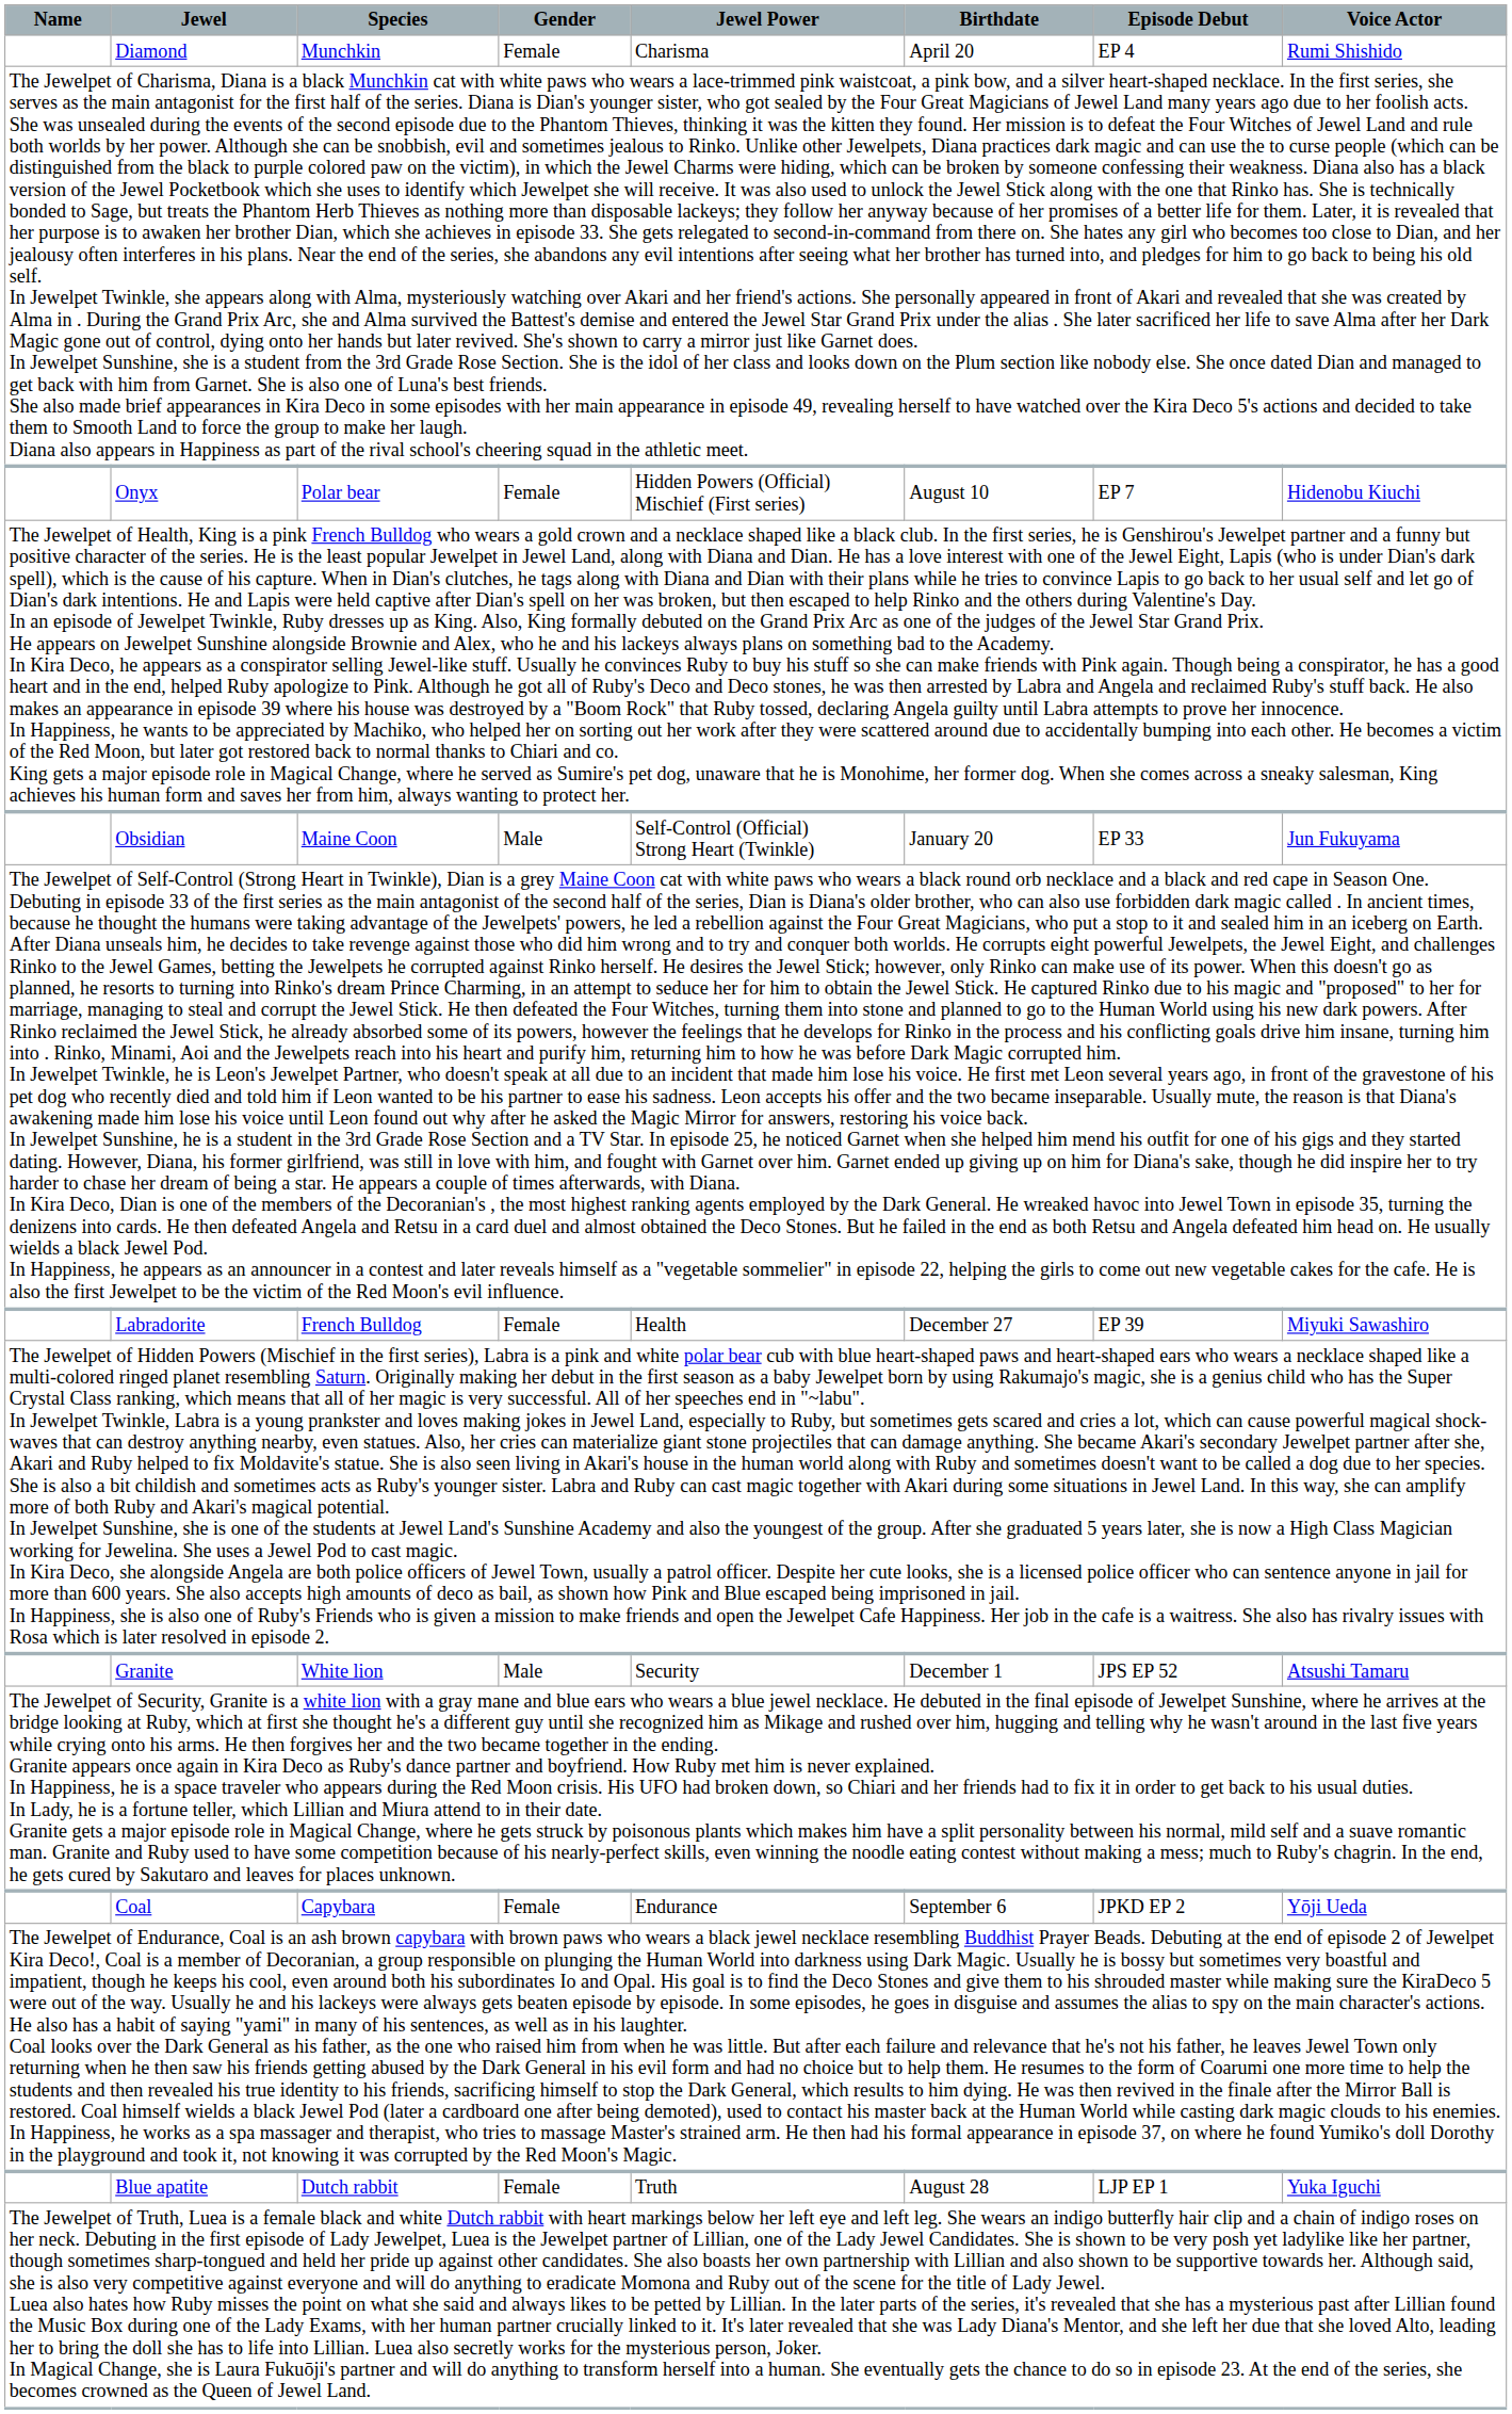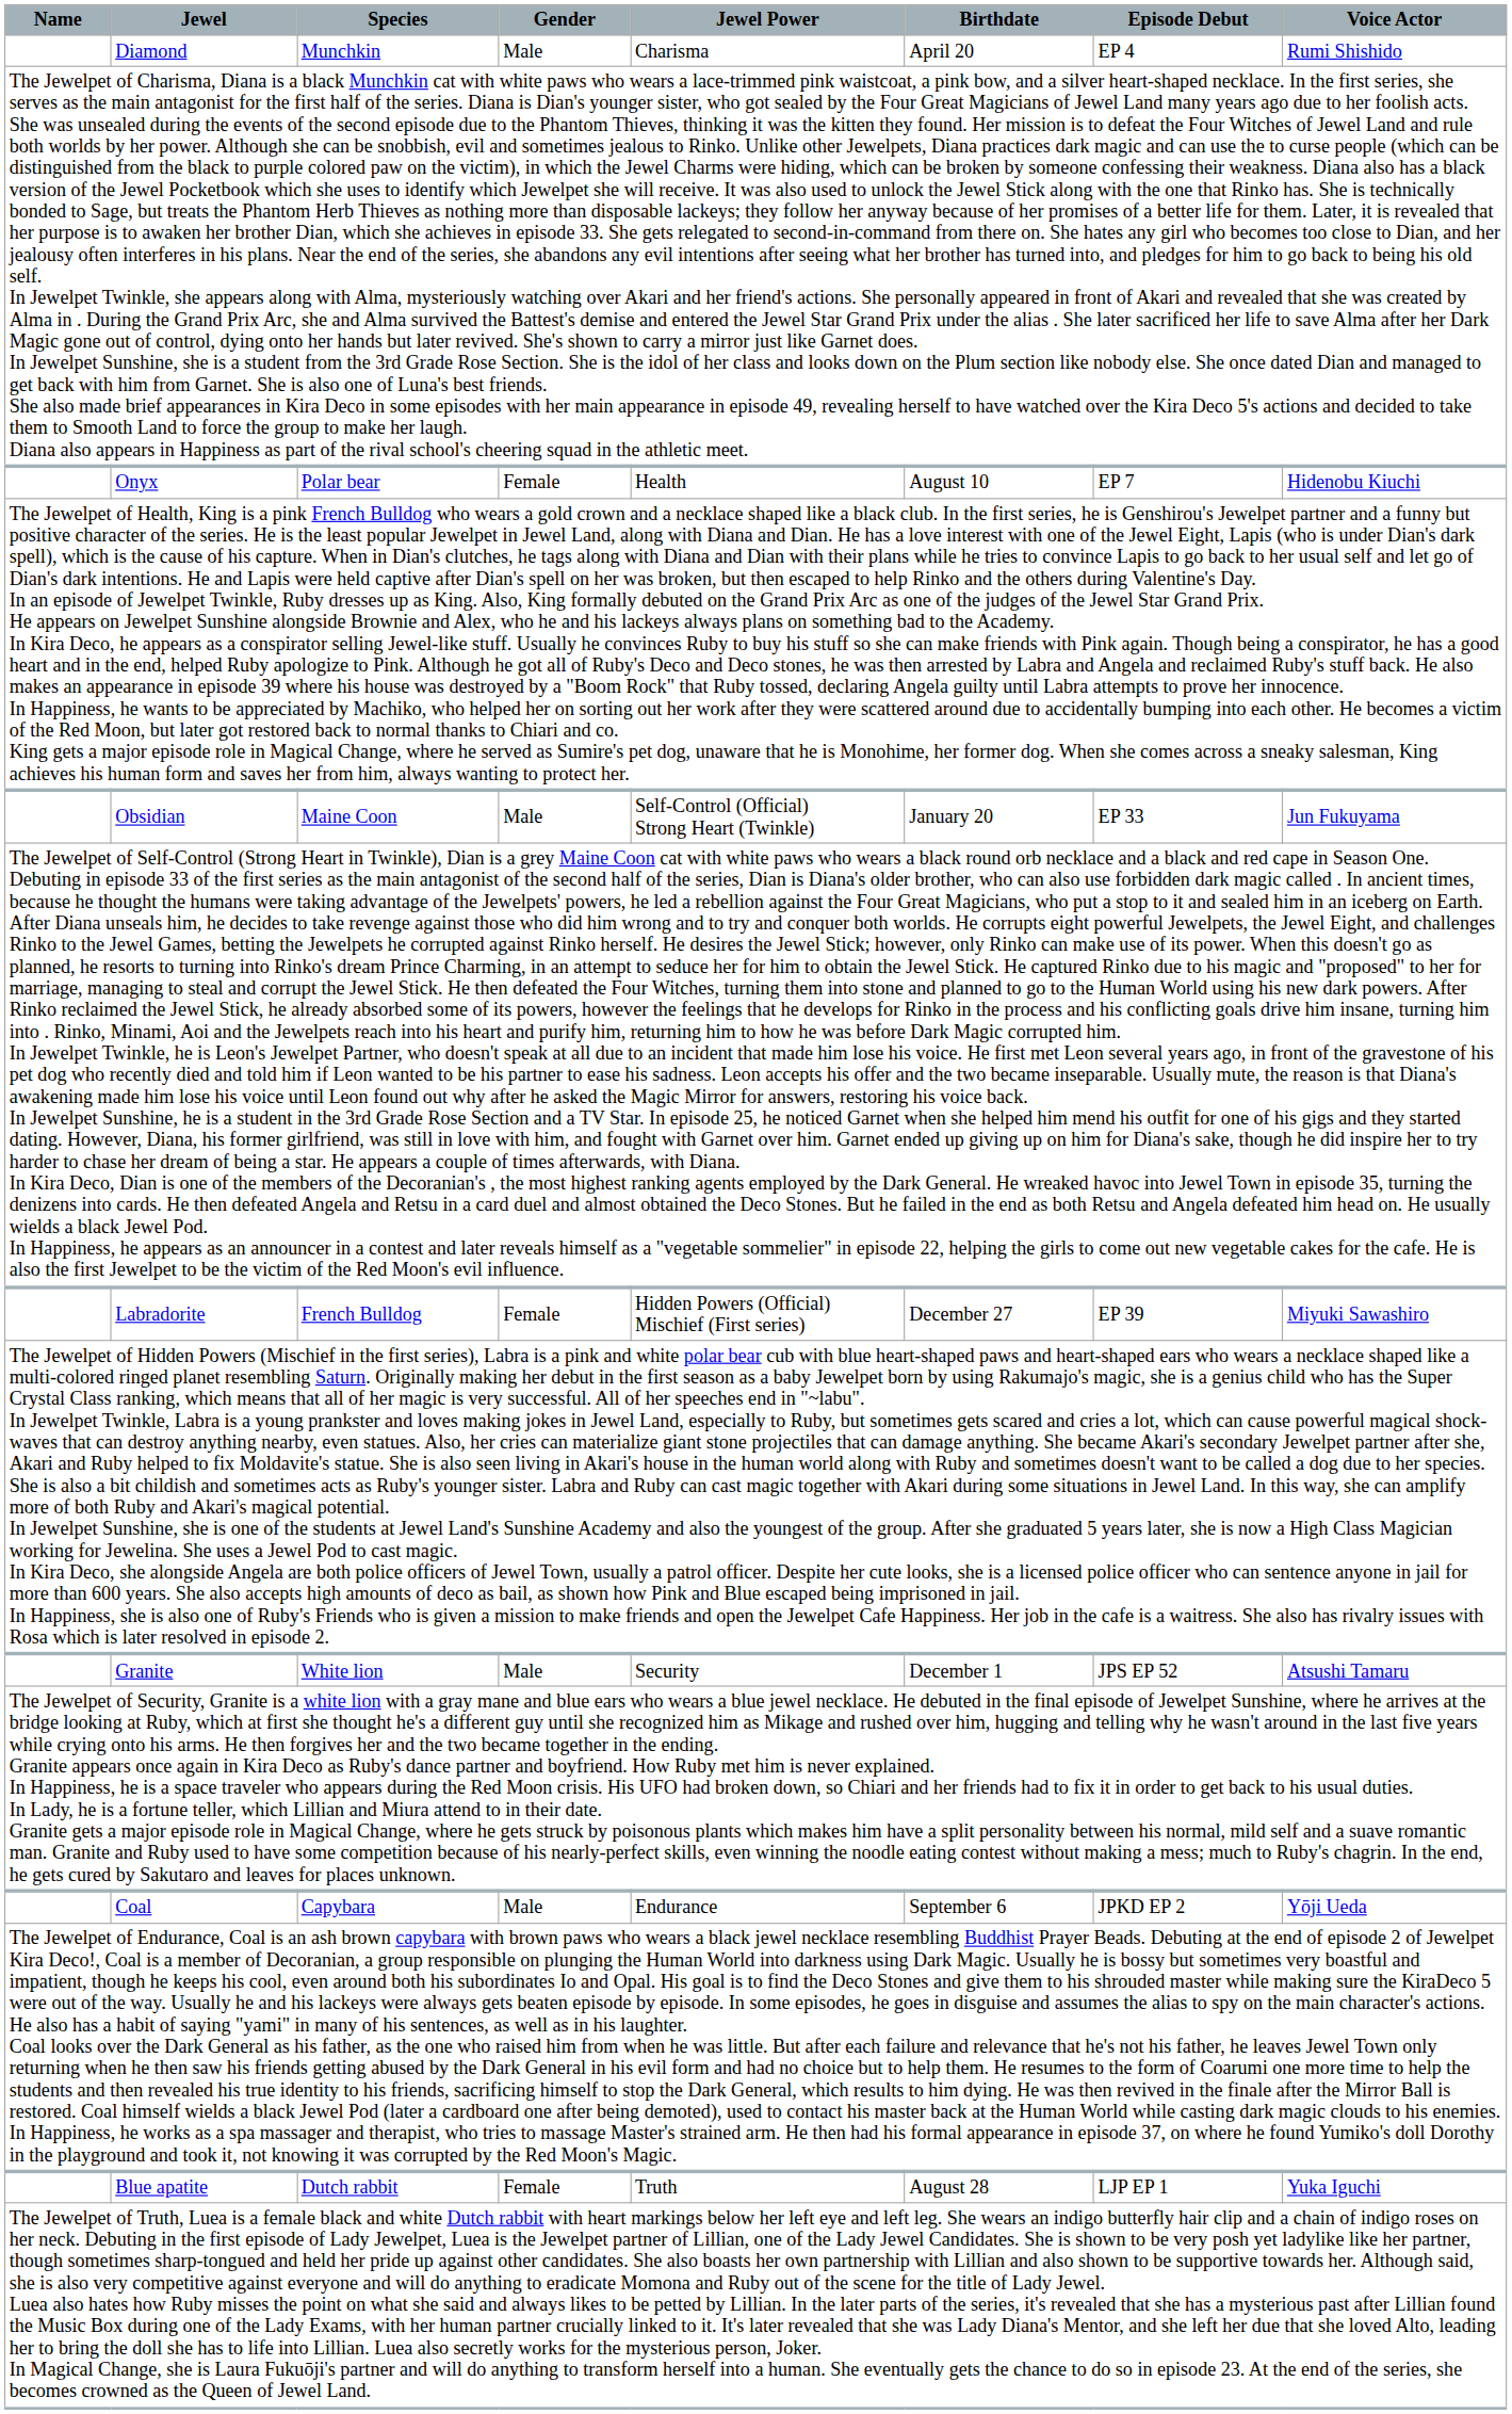Diamond | Gender: Female -> Male
Onyx | Jewel Power: Hidden Powers (Official) Mischief (First series) -> Health
Labradorite | Jewel Power: Health -> Hidden Powers (Official) Mischief (First series)
Coal | Gender: Female -> Male
